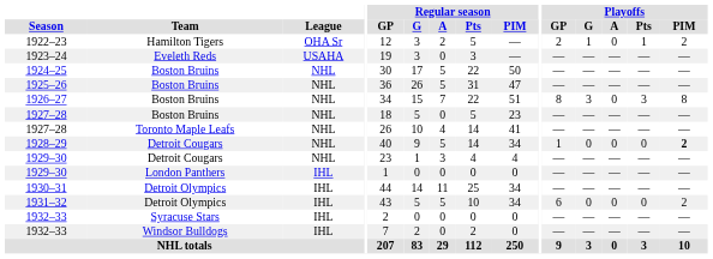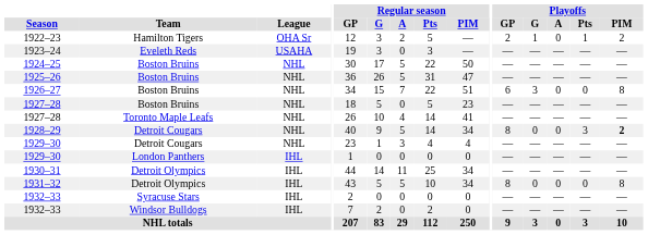1926–27 | Playoffs / GP: 8 -> 6
1926–27 | Playoffs / Pts: 3 -> 0
1928–29 | Playoffs / GP: 1 -> 8
1928–29 | Playoffs / Pts: 0 -> 3
1931–32 | Playoffs / GP: 6 -> 8
1931–32 | Playoffs / PIM: 2 -> 8
